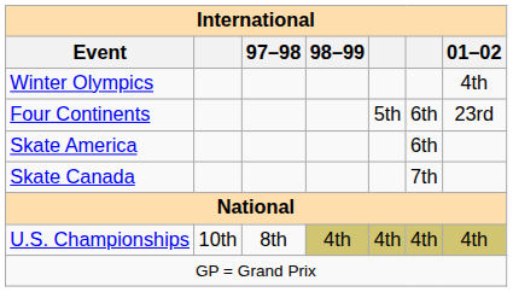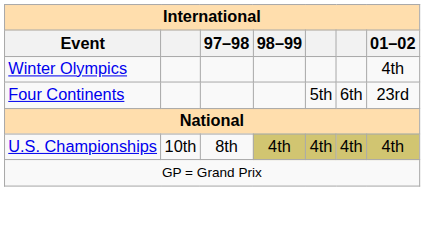- row: Skate America | 6th
- row: Skate Canada | 7th
